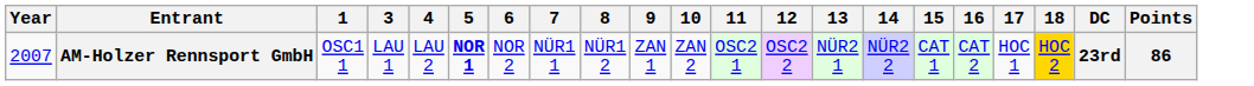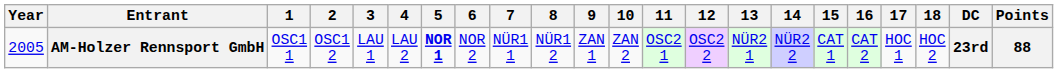+ column: 2 | OSC1 2
AM-Holzer Rennsport GmbH | Year: 2007 -> 2005
AM-Holzer Rennsport GmbH | 18: gold background -> no background
AM-Holzer Rennsport GmbH | Points: 86 -> 88
